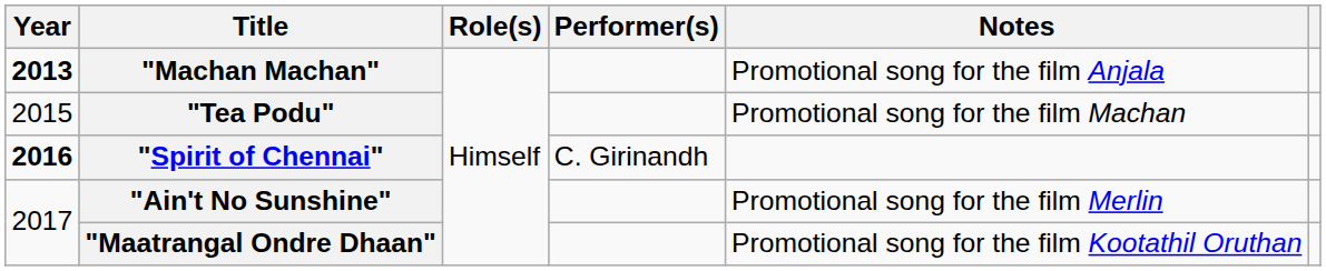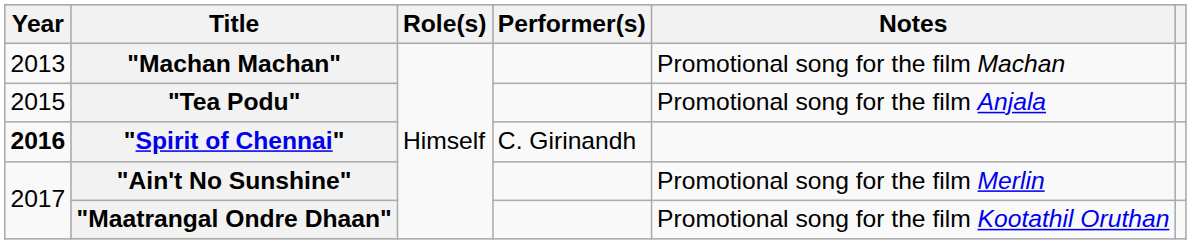"Machan Machan" | Year: bold -> normal
"Machan Machan" | Notes: Promotional song for the film Anjala -> Promotional song for the film Machan
"Tea Podu" | Notes: Promotional song for the film Machan -> Promotional song for the film Anjala
